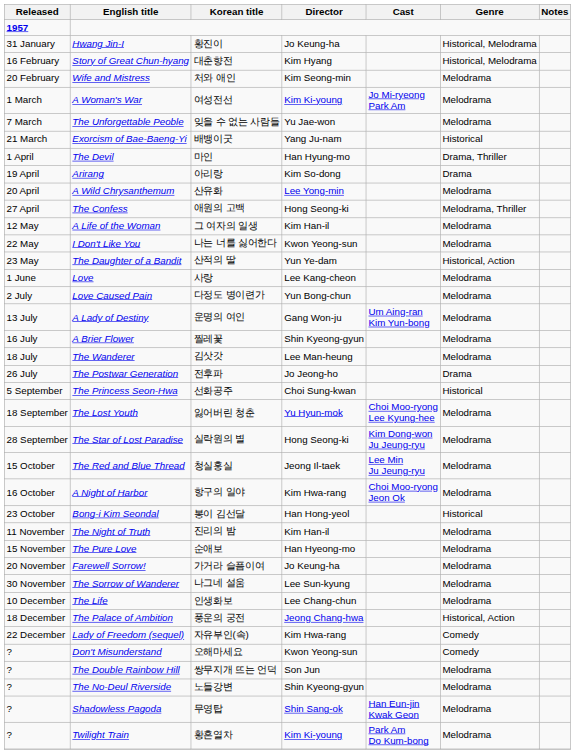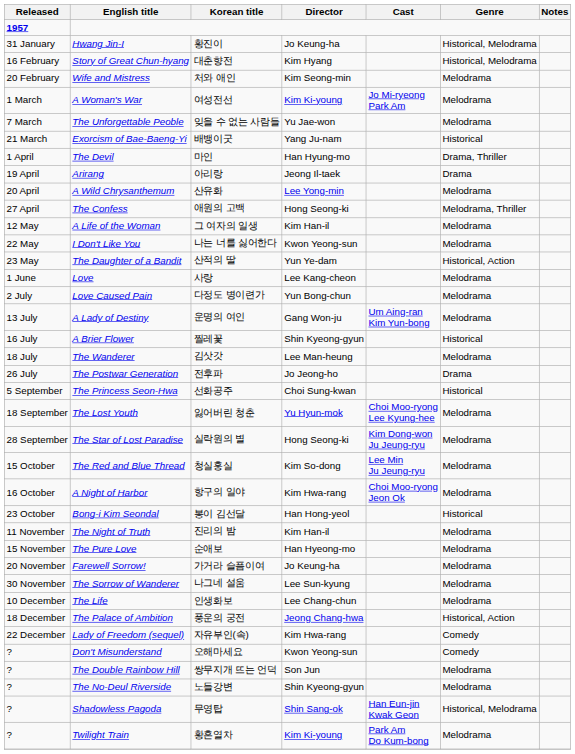Arirang | Director: Kim So-dong -> Jeong Il-taek
A Brier Flower | Genre: Melodrama -> Historical
The Red and Blue Thread | Director: Jeong Il-taek -> Kim So-dong
Shadowless Pagoda | Genre: Melodrama -> Historical, Melodrama
